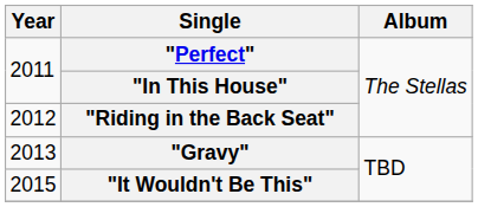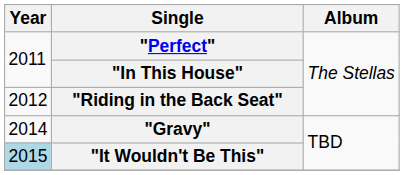"Gravy" | Year: 2013 -> 2014
"It Wouldn't Be This" | Year: no background -> lightblue background
